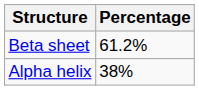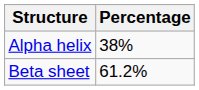rows swapped: Alpha helix <-> Beta sheet
